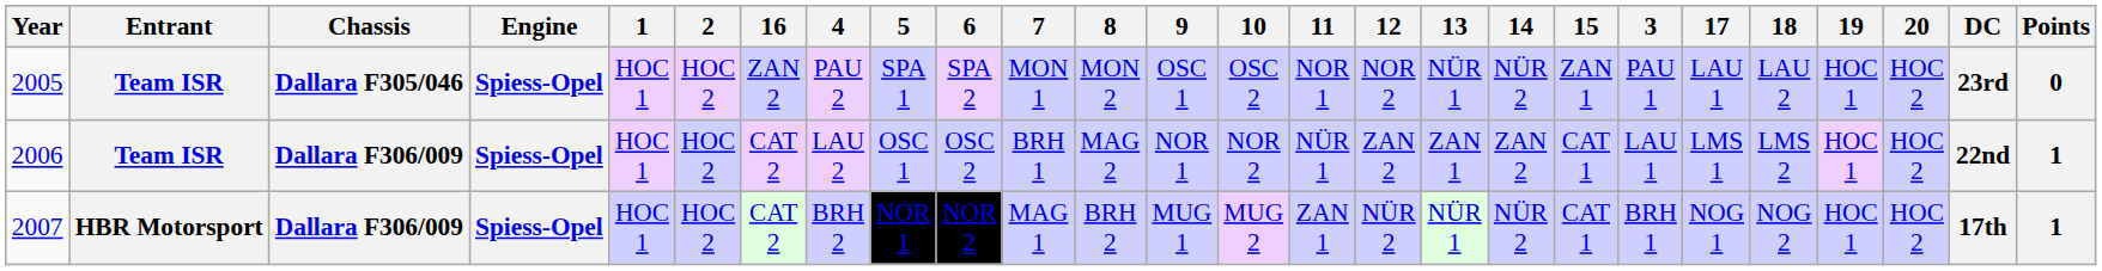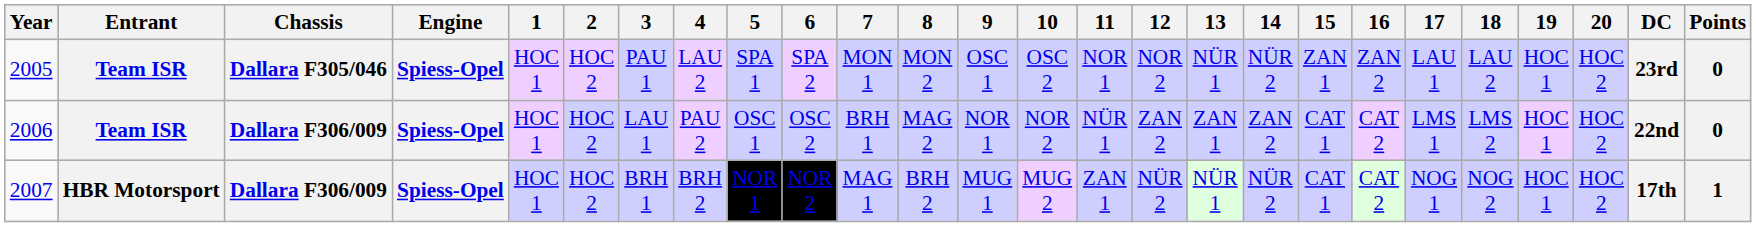columns swapped: 3 <-> 16
2005 | 4: PAU 2 -> LAU 2
2006 | 4: LAU 2 -> PAU 2
2006 | Points: 1 -> 0
